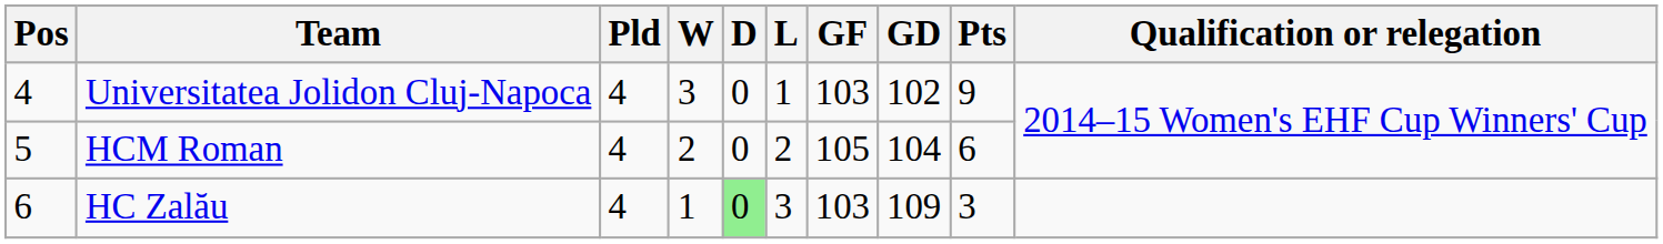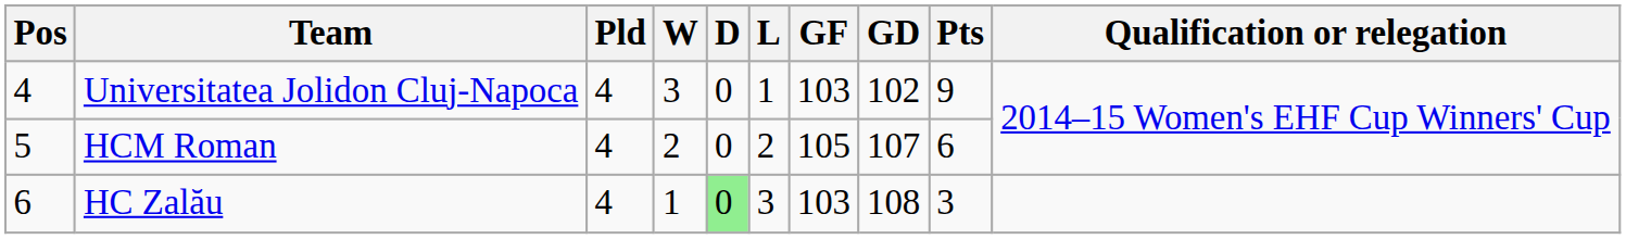HCM Roman | GD: 104 -> 107
HC Zalău | GD: 109 -> 108
